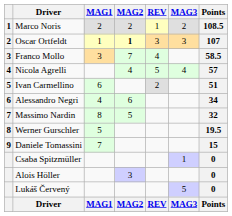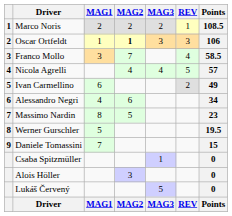columns swapped: MAG3 <-> REV
Oscar Ortfeldt | Points: 107 -> 106
Ivan Carmellino | Points: 51 -> 49
Massimo Nardin | Points: 32 -> 23
